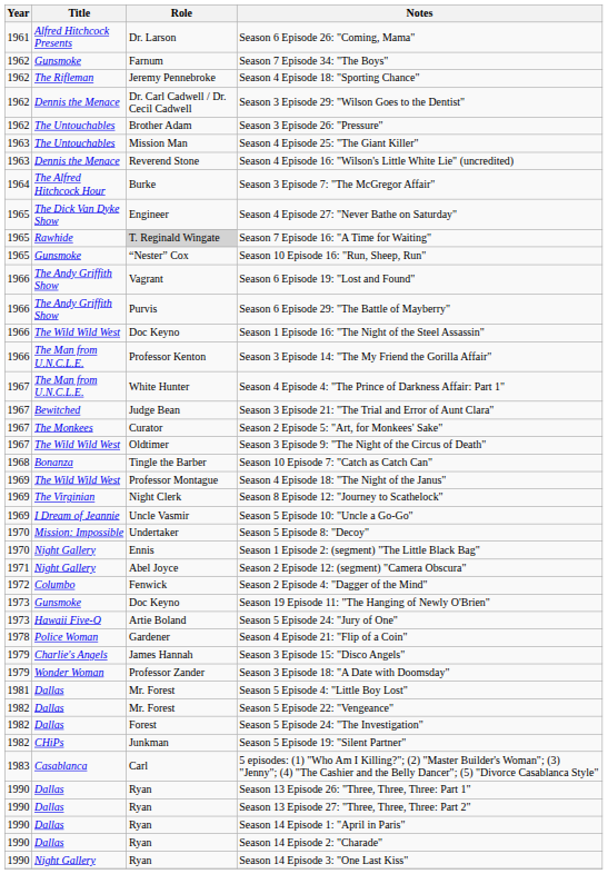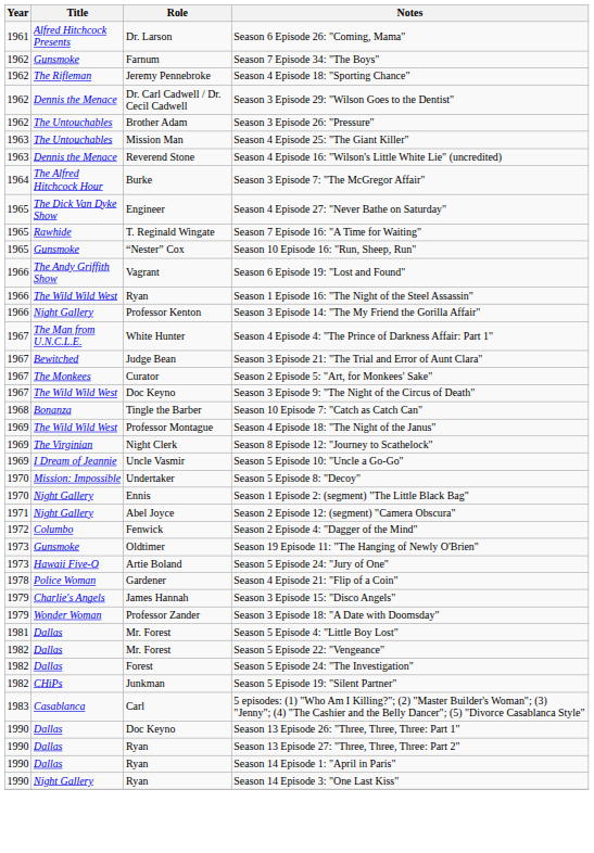Season 7 Episode 16: "A Time for Waiting" | Role: lightgrey background -> no background
- row: 1966 | The Andy Griffith Show | Purvis | Season 6 Episode 29: "The Battle of Mayberry"
Season 1 Episode 16: "The Night of the Steel Assassin" | Role: Doc Keyno -> Ryan
Season 3 Episode 14: "The My Friend the Gorilla Affair" | Title: The Man from U.N.C.L.E. -> Night Gallery
Season 3 Episode 9: "The Night of the Circus of Death" | Role: Oldtimer -> Doc Keyno
Season 19 Episode 11: "The Hanging of Newly O'Brien" | Role: Doc Keyno -> Oldtimer
Season 13 Episode 26: "Three, Three, Three: Part 1" | Role: Ryan -> Doc Keyno
- row: 1990 | Dallas | Ryan | Season 14 Episode 2: "Charade"
